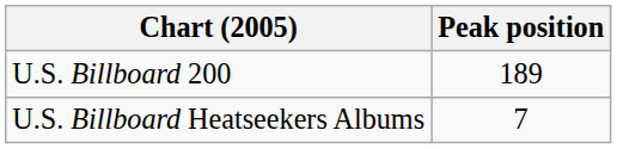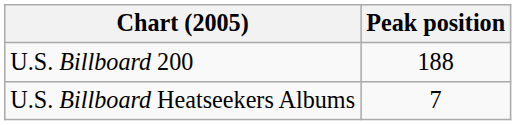U.S. Billboard 200 | Peak position: 189 -> 188
